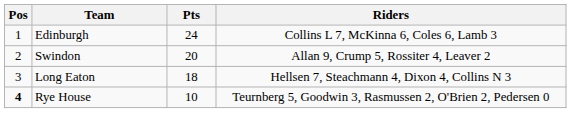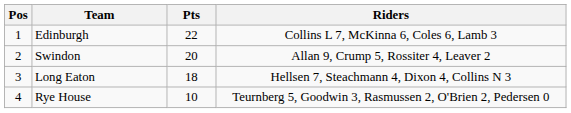Edinburgh | Pts: 24 -> 22
Rye House | Pos: bold -> normal
